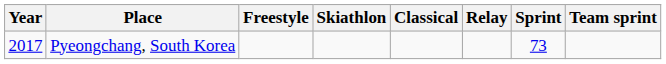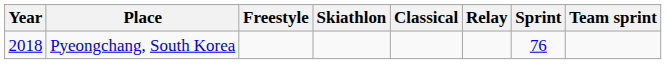Pyeongchang, South Korea | Year: 2017 -> 2018
Pyeongchang, South Korea | Sprint: 73 -> 76
